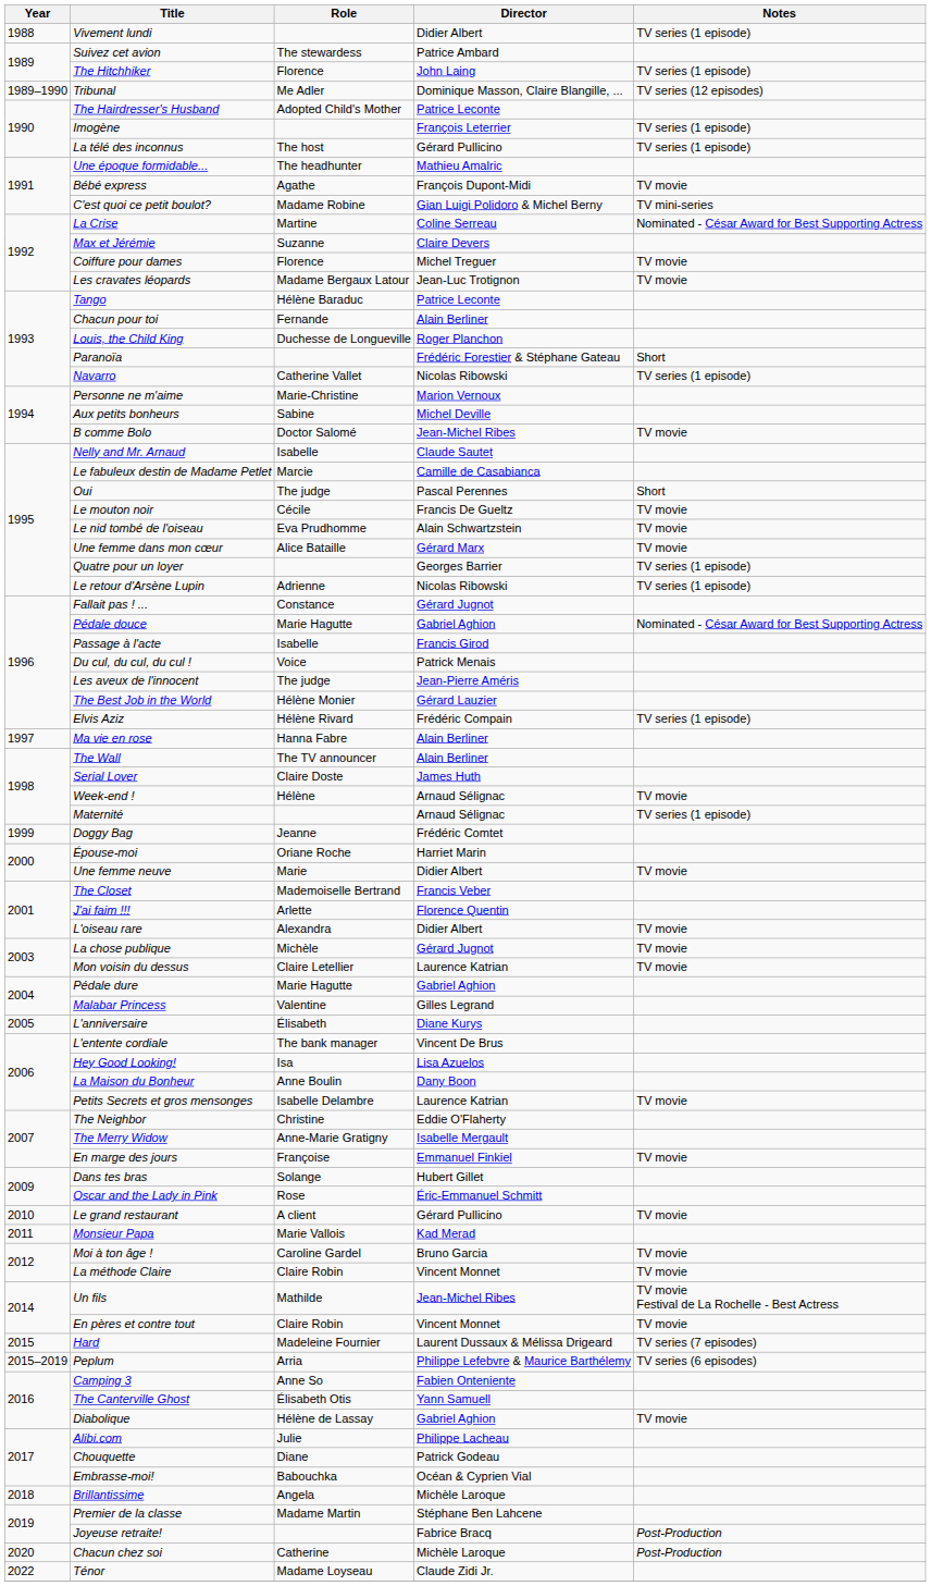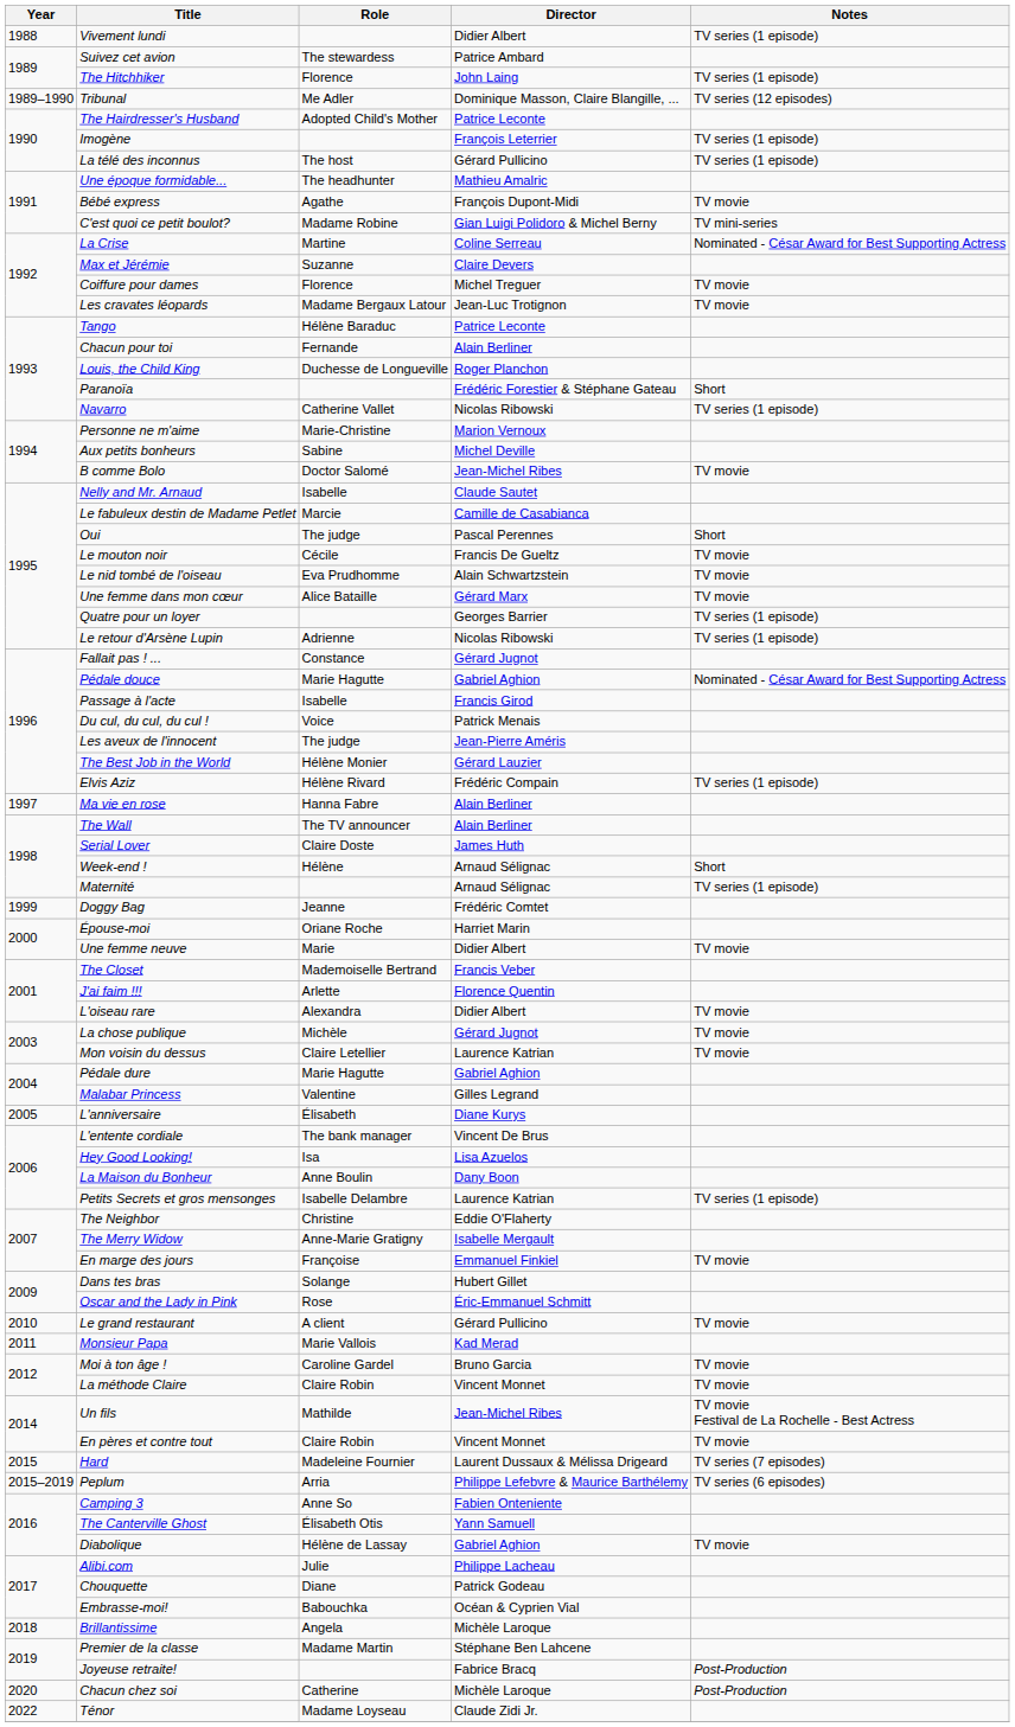Week-end ! | Notes: TV movie -> Short
Petits Secrets et gros mensonges | Notes: TV movie -> TV series (1 episode)
